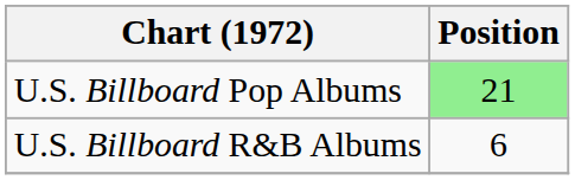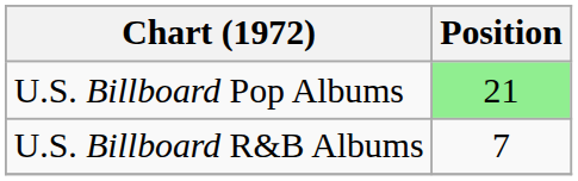U.S. Billboard R&B Albums | Position: 6 -> 7
